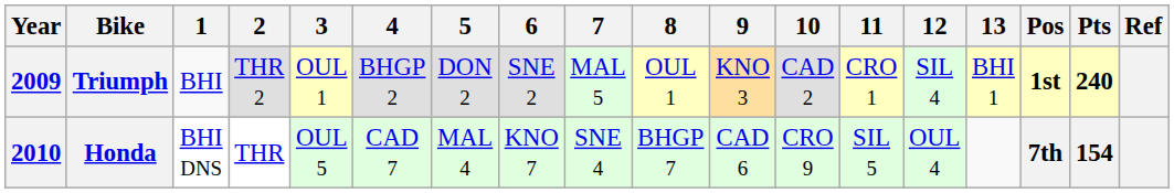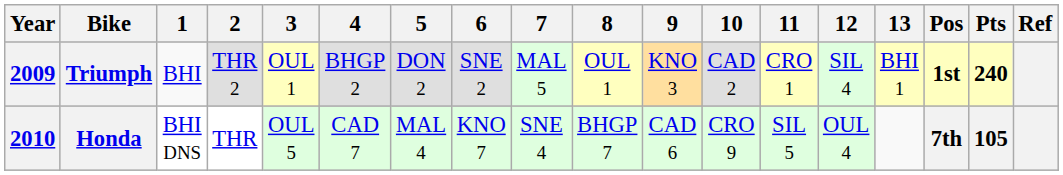Honda | Pts: 154 -> 105
